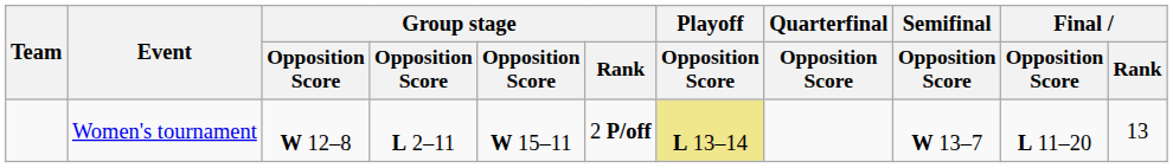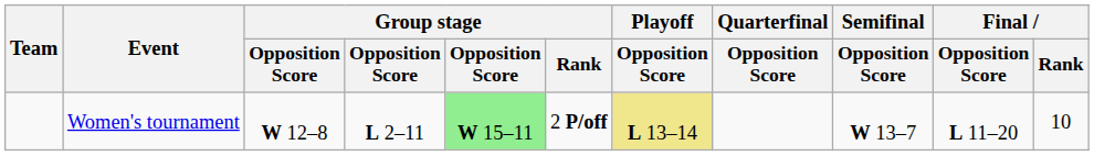Women's tournament | column 5: no background -> lightgreen background
Women's tournament | Final / Rank: 13 -> 10
